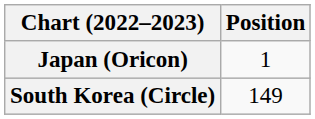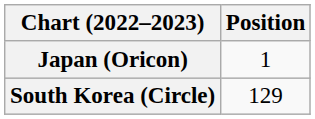South Korea (Circle) | Position: 149 -> 129
